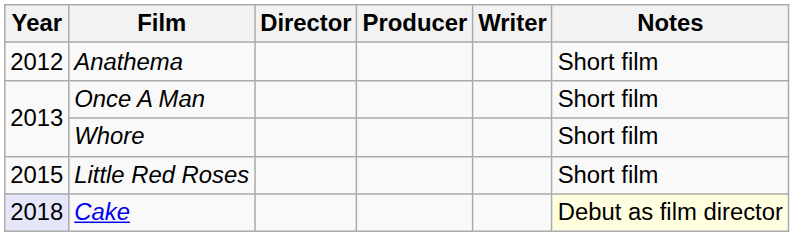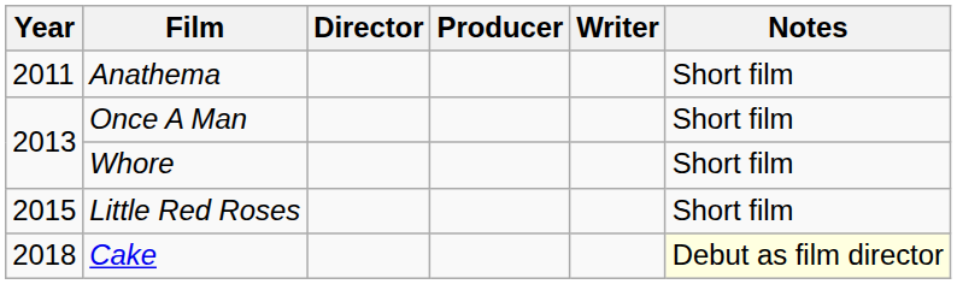Anathema | Year: 2012 -> 2011
Cake | Year: lavender background -> no background
